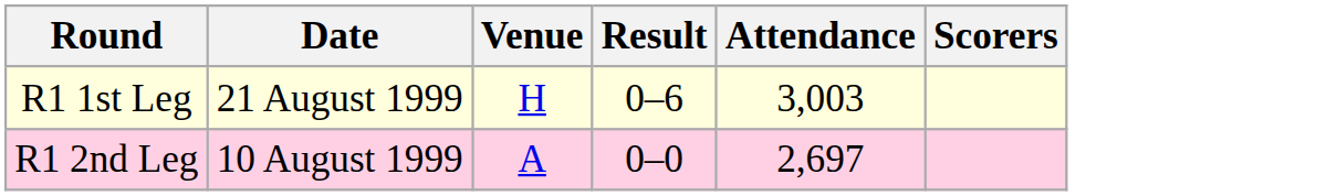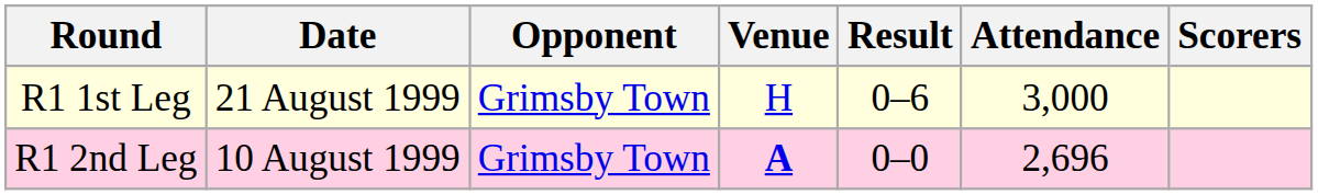+ column: Opponent | Grimsby Town | Grimsby Town
R1 1st Leg | Attendance: 3,003 -> 3,000
R1 2nd Leg | Venue: normal -> bold
R1 2nd Leg | Attendance: 2,697 -> 2,696
